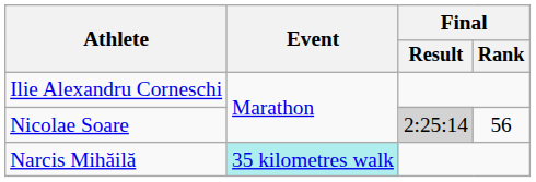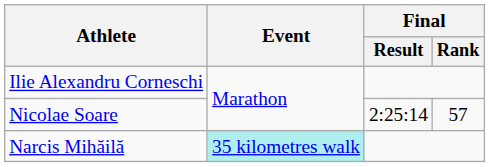Nicolae Soare | Final / Result: lightgrey background -> no background
Nicolae Soare | Final / Rank: 56 -> 57
